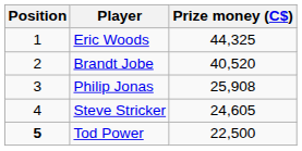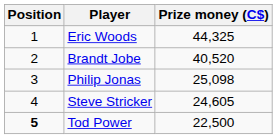Philip Jonas | Prize money (C$): 25,908 -> 25,098
